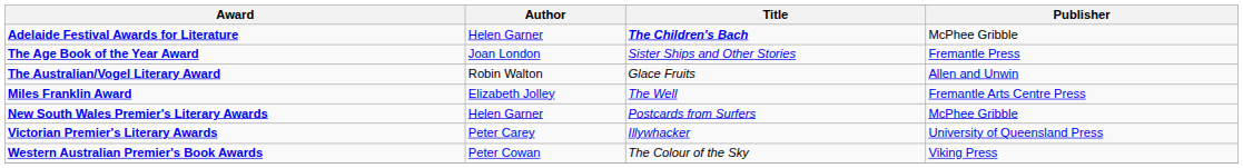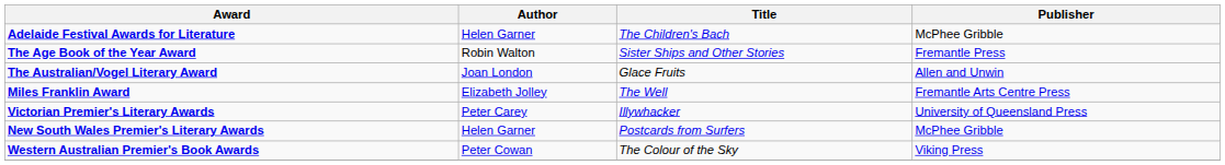Adelaide Festival Awards for Literature | Title: bold -> normal
The Age Book of the Year Award | Author: Joan London -> Robin Walton
The Australian/Vogel Literary Award | Author: Robin Walton -> Joan London
rows swapped: New South Wales Premier's Literary Awards <-> Victorian Premier's Literary Awards
